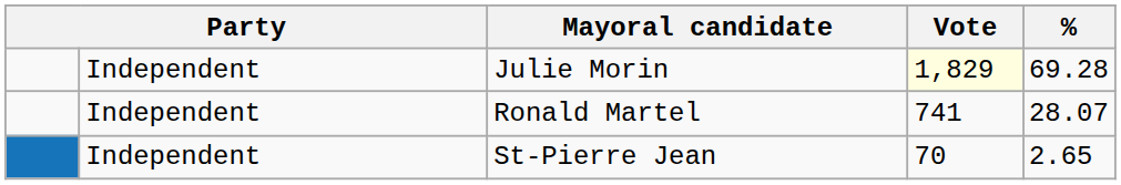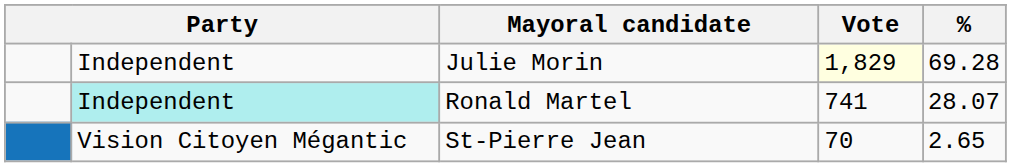Ronald Martel | column 2: no background -> paleturquoise background
St-Pierre Jean | column 2: Independent -> Vision Citoyen Mégantic
